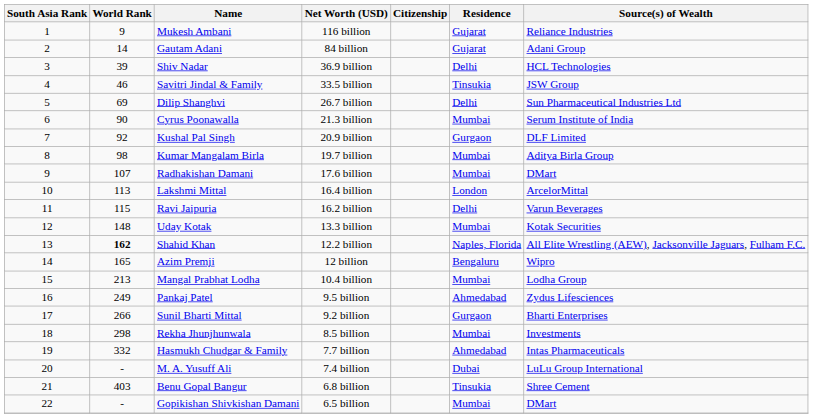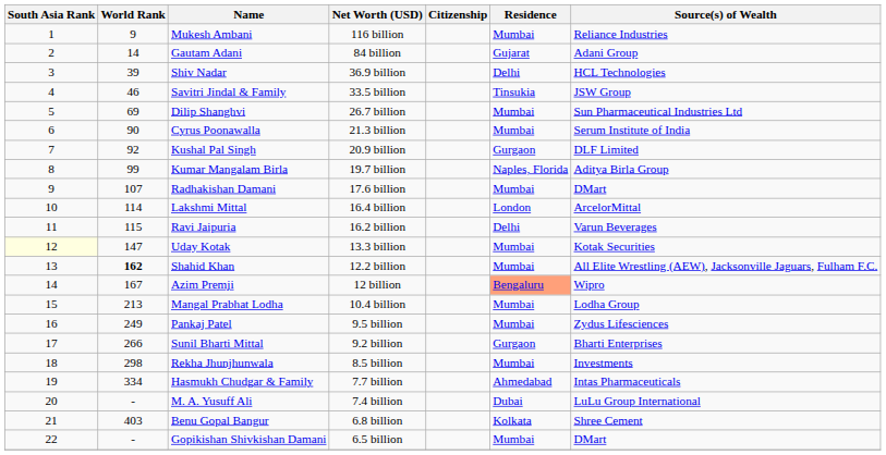Mukesh Ambani | Residence: Gujarat -> Mumbai
Dilip Shanghvi | Residence: Delhi -> Mumbai
Kumar Mangalam Birla | World Rank: 98 -> 99
Kumar Mangalam Birla | Residence: Mumbai -> Naples, Florida
Lakshmi Mittal | World Rank: 113 -> 114
Uday Kotak | South Asia Rank: no background -> lightyellow background
Uday Kotak | World Rank: 148 -> 147
Shahid Khan | Residence: Naples, Florida -> Mumbai
Azim Premji | World Rank: 165 -> 167
Azim Premji | Residence: no background -> lightsalmon background
Pankaj Patel | Residence: Ahmedabad -> Mumbai
Hasmukh Chudgar & Family | World Rank: 332 -> 334
Benu Gopal Bangur | Residence: Tinsukia -> Kolkata
